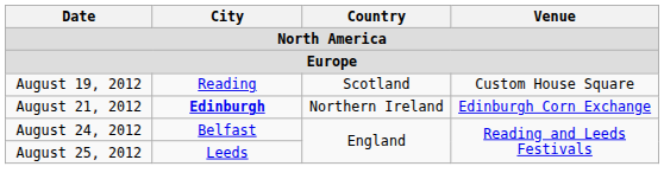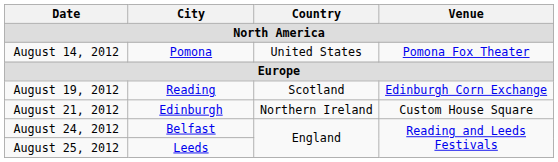+ row: August 14, 2012 | Pomona | United States | Pomona Fox Theater
August 19, 2012 | Venue: Custom House Square -> Edinburgh Corn Exchange
August 21, 2012 | City: bold -> normal
August 21, 2012 | Venue: Edinburgh Corn Exchange -> Custom House Square
